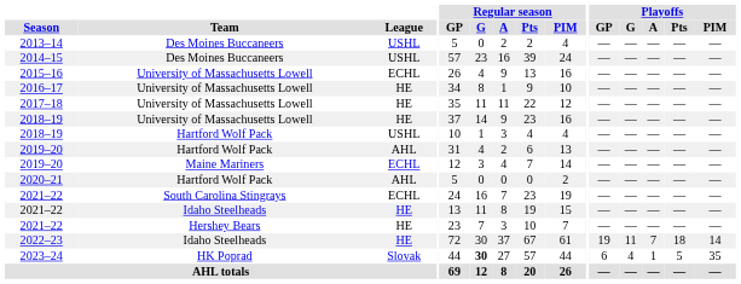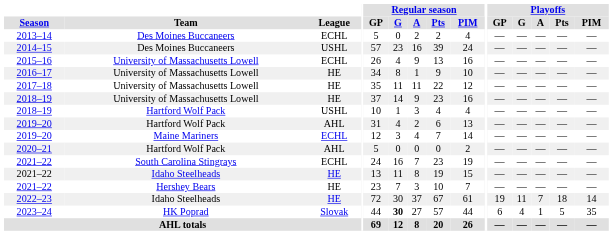2013–14 | League: USHL -> ECHL
